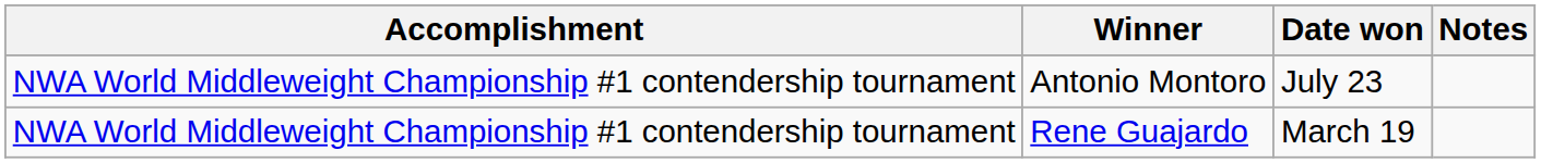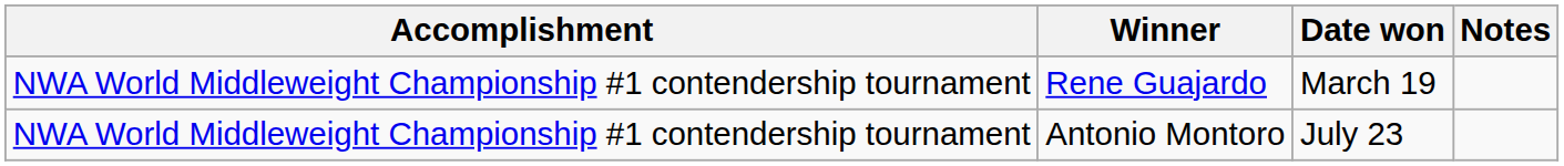rows swapped: Rene Guajardo <-> Antonio Montoro
